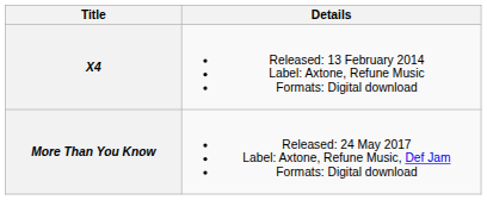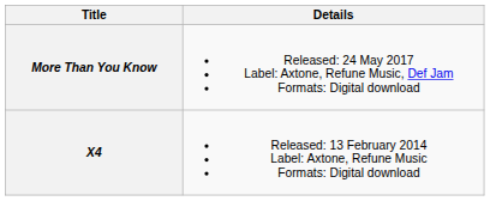rows swapped: X4 <-> More Than You Know
